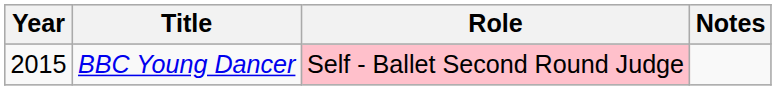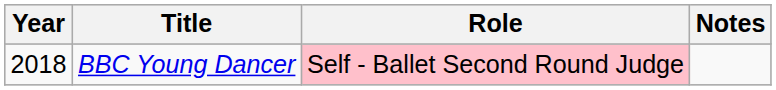BBC Young Dancer | Year: 2015 -> 2018
